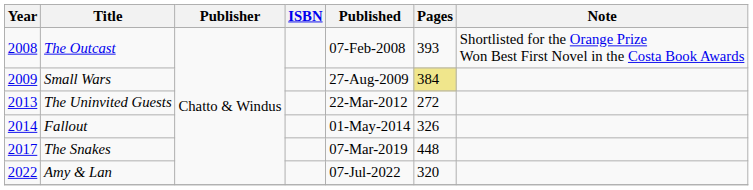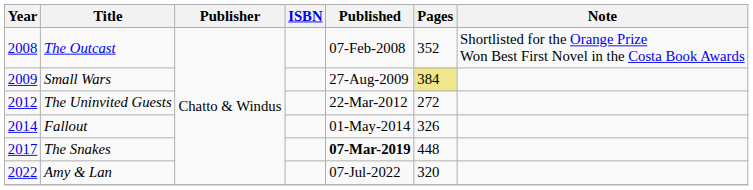The Outcast | Pages: 393 -> 352
The Uninvited Guests | Year: 2013 -> 2012
The Snakes | Published: normal -> bold
